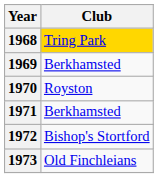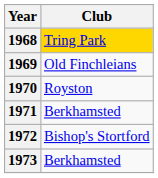1969 | Club: Berkhamsted -> Old Finchleians
1973 | Club: Old Finchleians -> Berkhamsted
